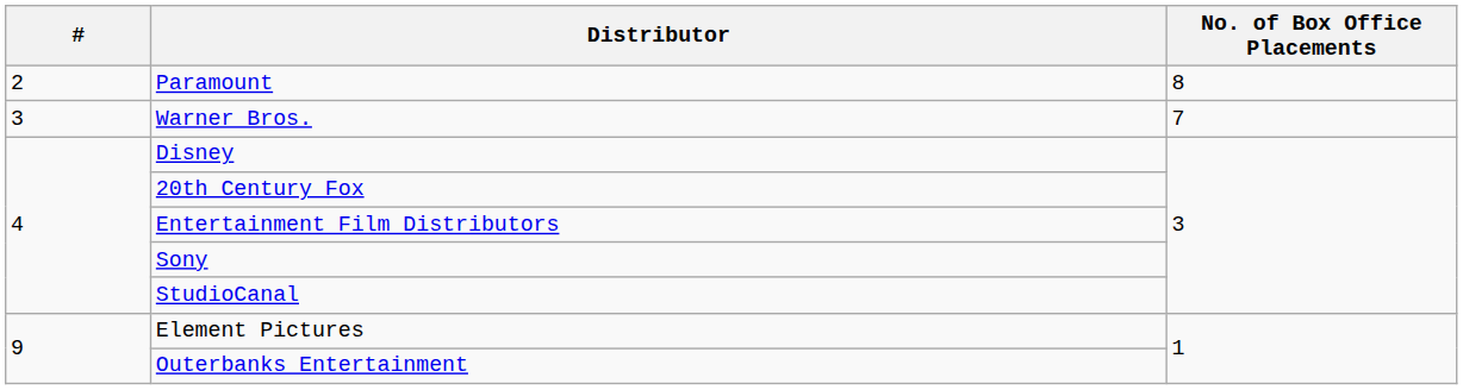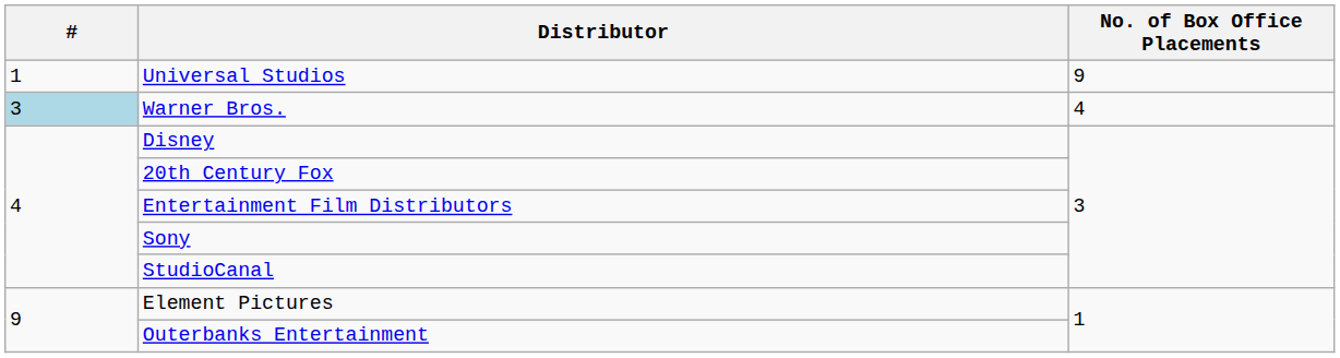+ row: 1 | Universal Studios | 9
- row: 2 | Paramount | 8
Warner Bros. | #: no background -> lightblue background
Warner Bros. | No. of Box Office Placements: 7 -> 4
